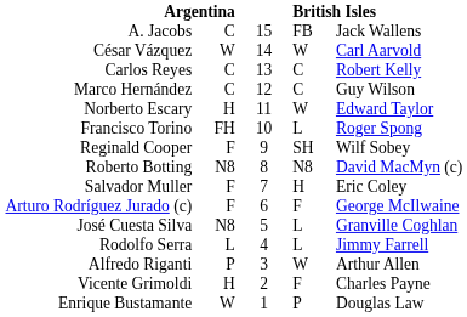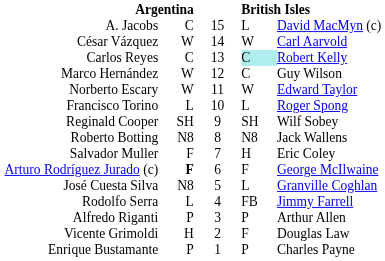A. Jacobs | column 4: FB -> L
A. Jacobs | column 5: Jack Wallens -> David MacMyn (c)
Carlos Reyes | column 4: no background -> paleturquoise background
Marco Hernández | column 2: C -> W
Norberto Escary | column 2: H -> W
Francisco Torino | column 2: FH -> L
Reginald Cooper | column 2: F -> SH
Roberto Botting | column 5: David MacMyn (c) -> Jack Wallens
Arturo Rodríguez Jurado (c) | column 2: normal -> bold
Rodolfo Serra | column 4: L -> FB
Alfredo Riganti | column 4: W -> P
Vicente Grimoldi | column 5: Charles Payne -> Douglas Law
Enrique Bustamante | column 2: W -> P
Enrique Bustamante | column 5: Douglas Law -> Charles Payne
